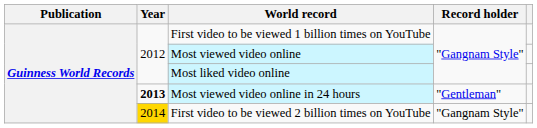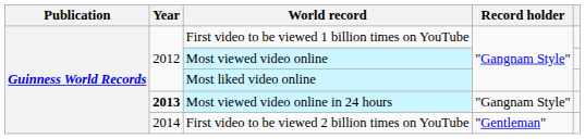Most viewed video online in 24 hours | Record holder: "Gentleman" -> "Gangnam Style"
First video to be viewed 2 billion times on YouTube | Year: gold background -> no background
First video to be viewed 2 billion times on YouTube | Record holder: "Gangnam Style" -> "Gentleman"
